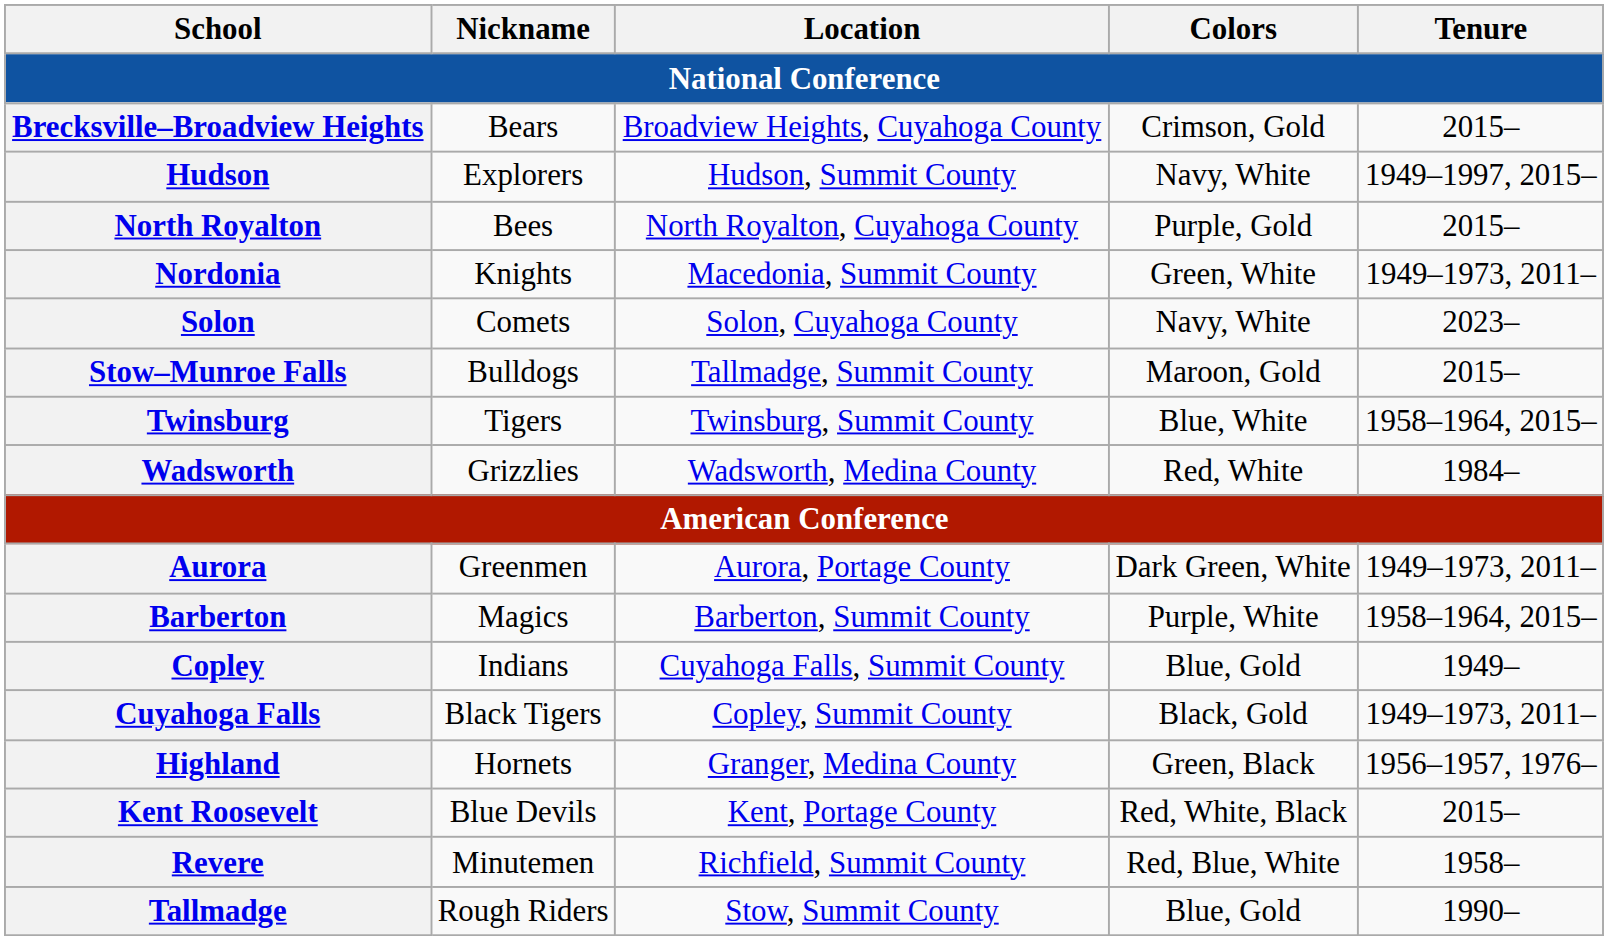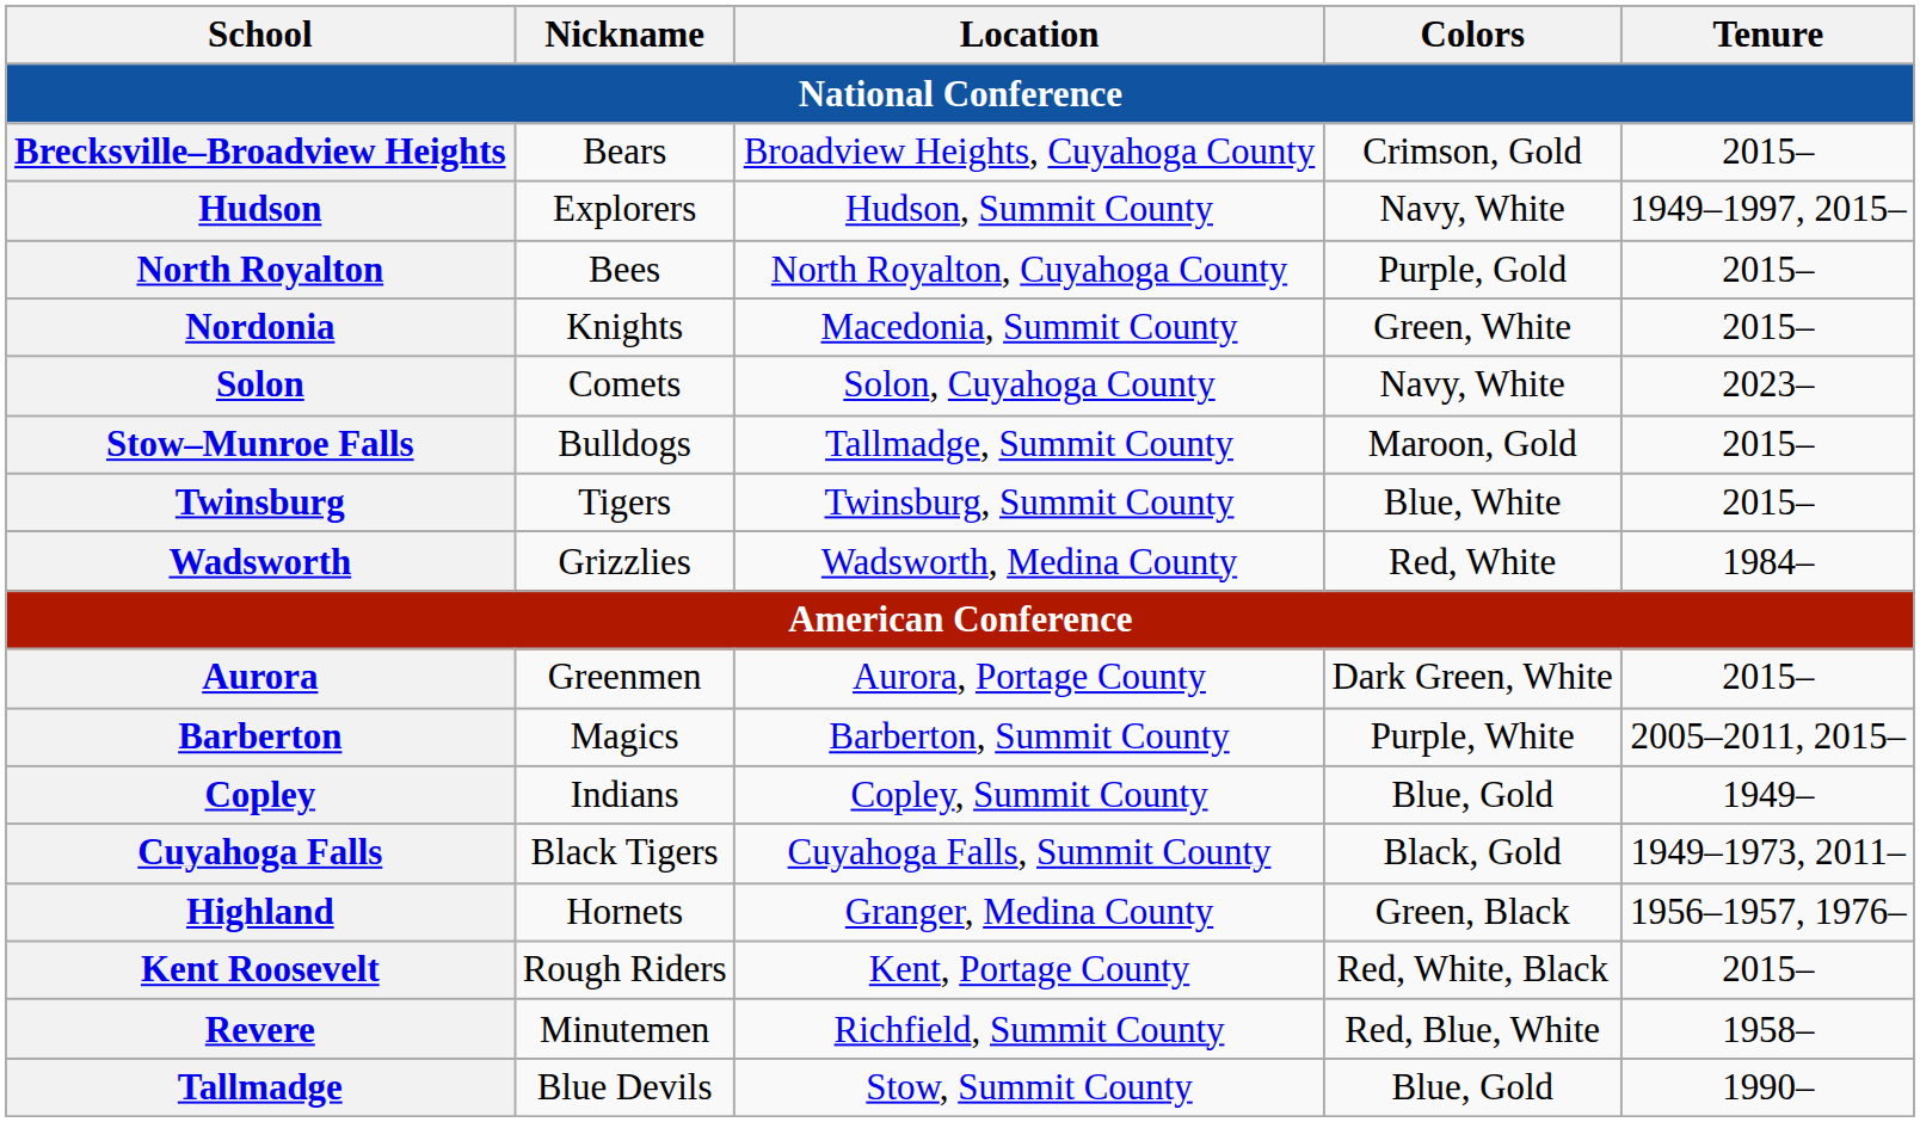Nordonia | Tenure: 1949–1973, 2011– -> 2015–
Twinsburg | Tenure: 1958–1964, 2015– -> 2015–
Aurora | Tenure: 1949–1973, 2011– -> 2015–
Barberton | Tenure: 1958–1964, 2015– -> 2005–2011, 2015–
Copley | Location: Cuyahoga Falls, Summit County -> Copley, Summit County
Cuyahoga Falls | Location: Copley, Summit County -> Cuyahoga Falls, Summit County
Kent Roosevelt | Nickname: Blue Devils -> Rough Riders
Tallmadge | Nickname: Rough Riders -> Blue Devils
